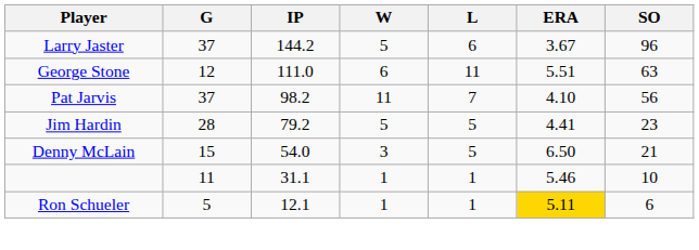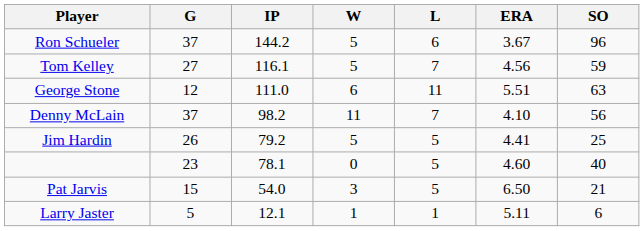144.2 | Player: Larry Jaster -> Ron Schueler
+ row: Tom Kelley | 27 | 116.1 | 5 | 7 | 4.56 | 59
98.2 | Player: Pat Jarvis -> Denny McLain
79.2 | G: 28 -> 26
79.2 | SO: 23 -> 25
+ row: 23 | 78.1 | 0 | 5 | 4.60 | 40
54.0 | Player: Denny McLain -> Pat Jarvis
- row: 11 | 31.1 | 1 | 1 | 5.46 | 10
12.1 | Player: Ron Schueler -> Larry Jaster
12.1 | ERA: gold background -> no background
